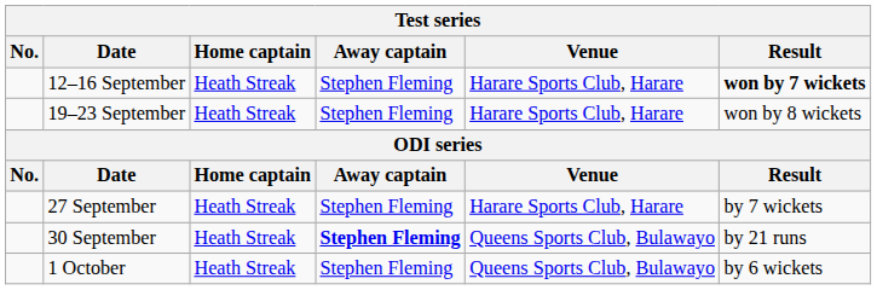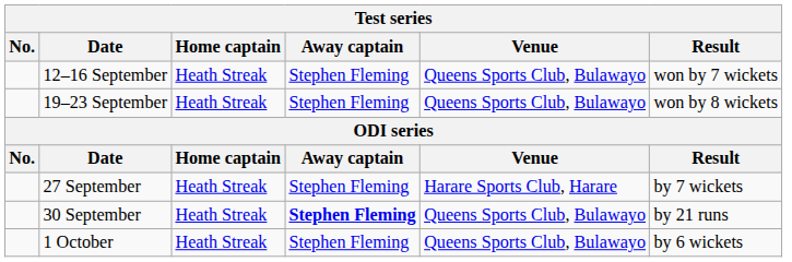12–16 September | Venue: Harare Sports Club, Harare -> Queens Sports Club, Bulawayo
12–16 September | Result: bold -> normal
19–23 September | Venue: Harare Sports Club, Harare -> Queens Sports Club, Bulawayo
